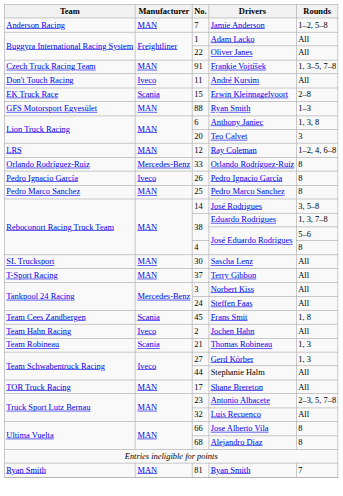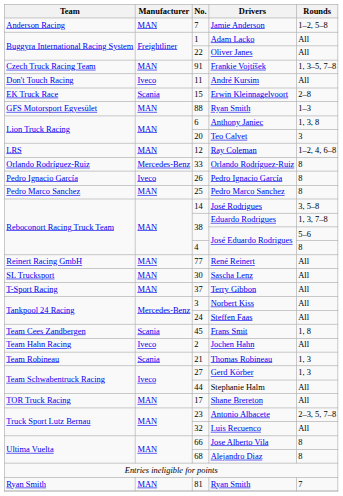+ row: Reinert Racing GmbH | MAN | 77 | René Reinert | All
